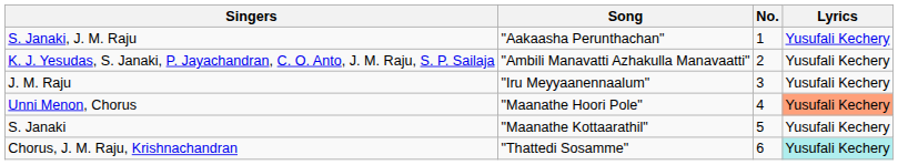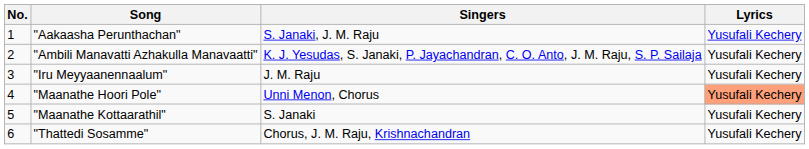columns swapped: No. <-> Singers
"Thattedi Sosamme" | Lyrics: paleturquoise background -> no background
